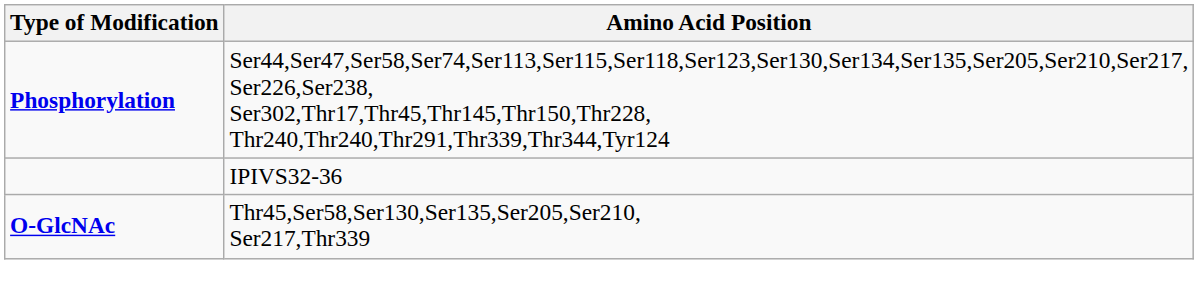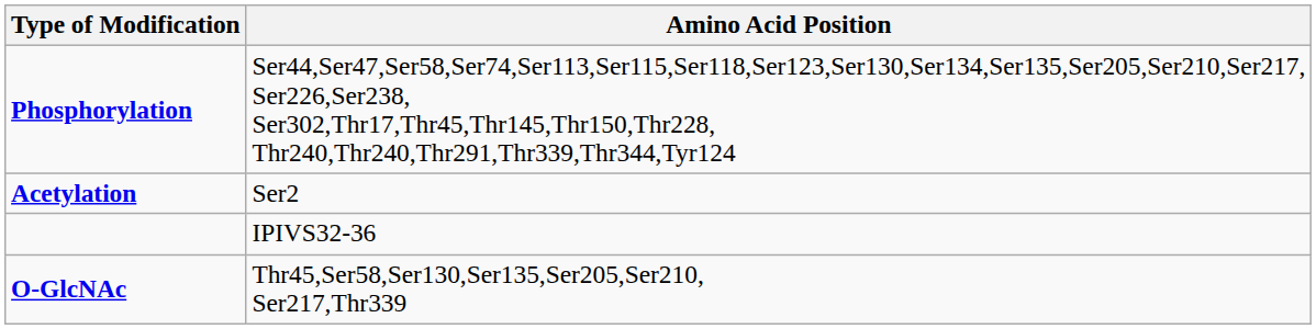+ row: Acetylation | Ser2
